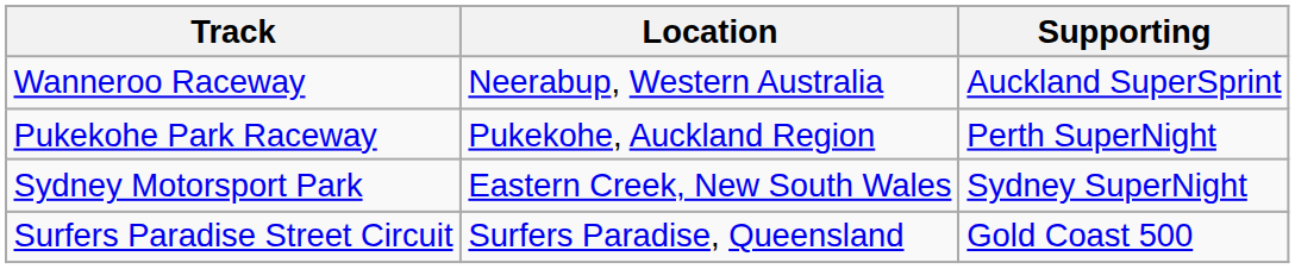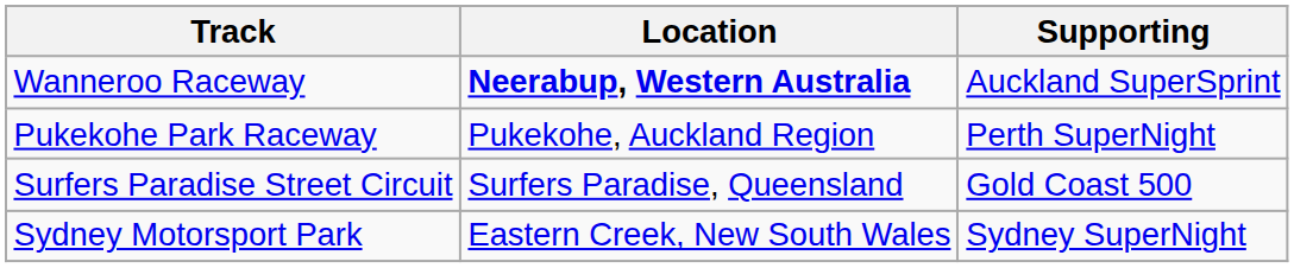Wanneroo Raceway | Location: normal -> bold
rows swapped: Surfers Paradise Street Circuit <-> Sydney Motorsport Park
